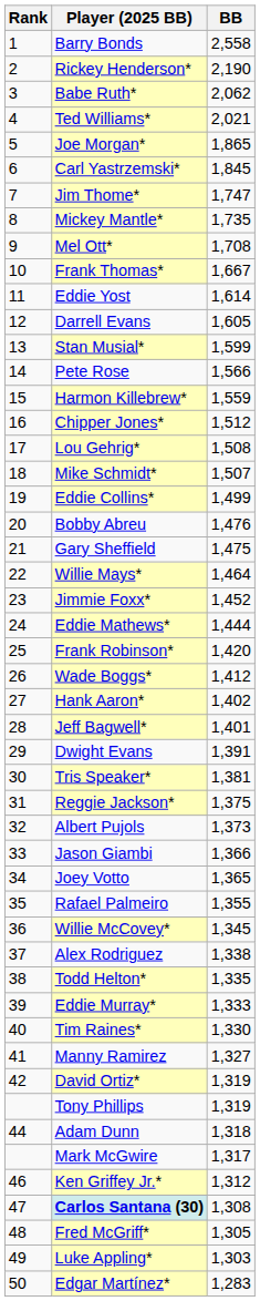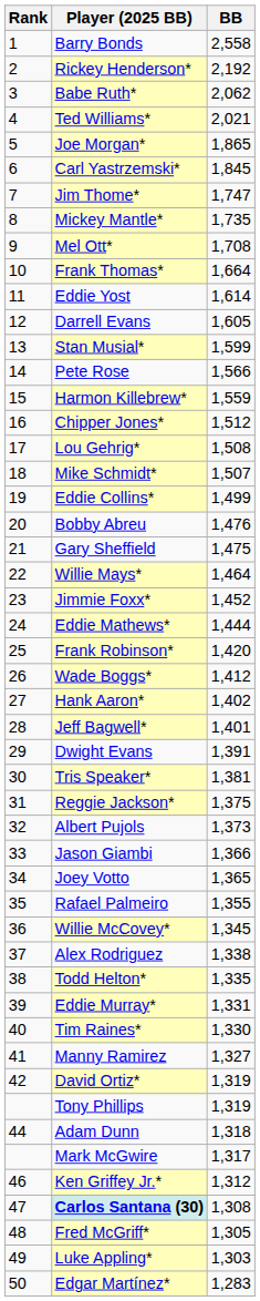Rickey Henderson* | BB: 2,190 -> 2,192
Frank Thomas* | BB: 1,667 -> 1,664
Eddie Murray* | BB: 1,333 -> 1,331
